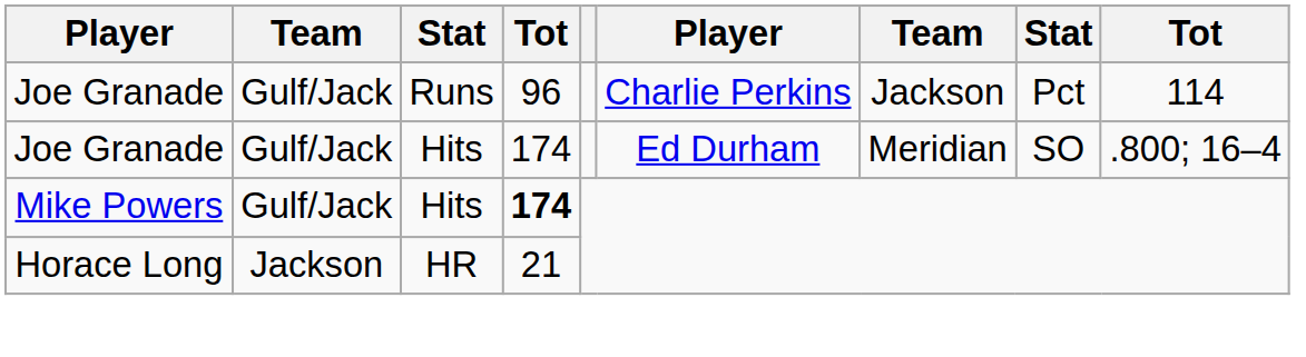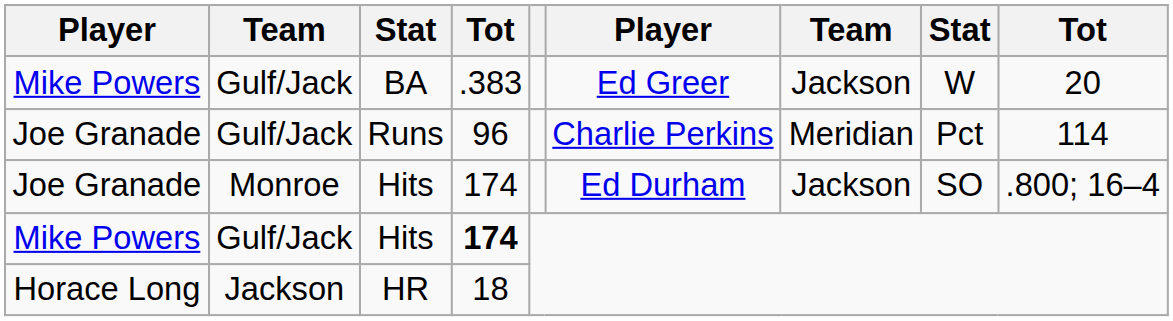+ row: Mike Powers | Gulf/Jack | BA | .383 | Ed Greer | Jackson | W | 20
Runs | column 7: Jackson -> Meridian
Joe Granade / Hits | column 2: Gulf/Jack -> Monroe
Joe Granade / Hits | column 7: Meridian -> Jackson
HR | column 4: 21 -> 18
